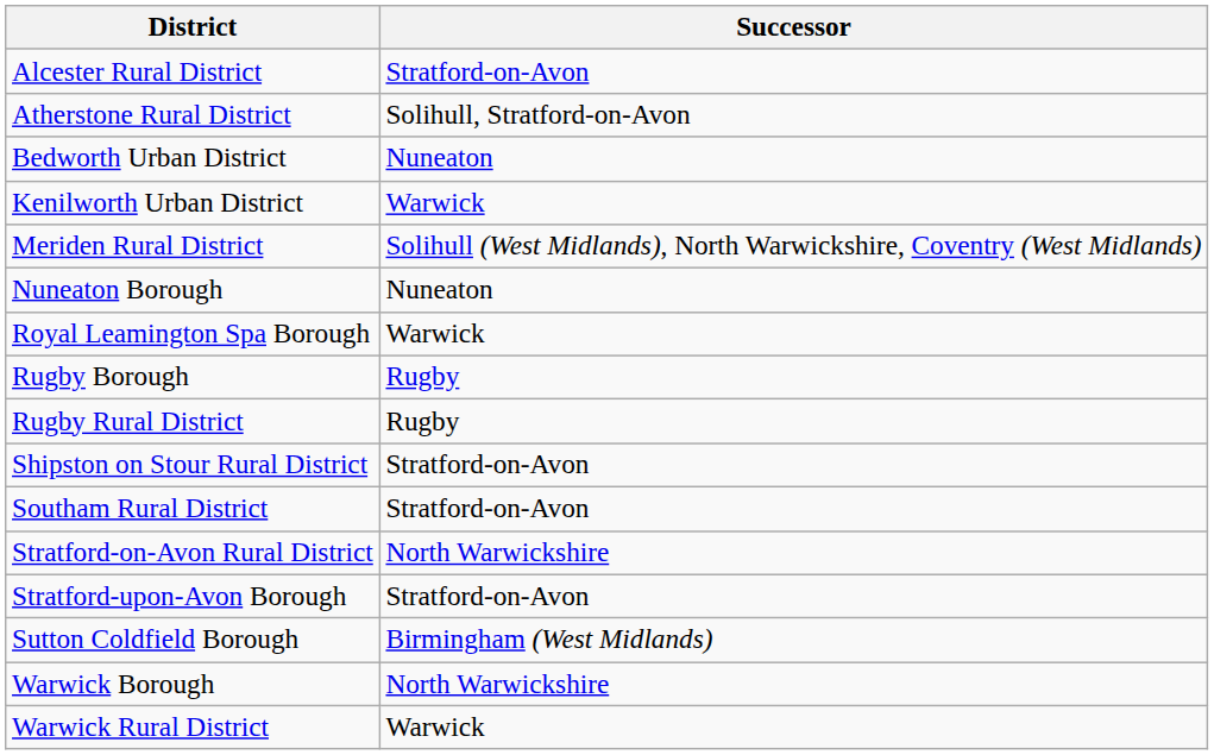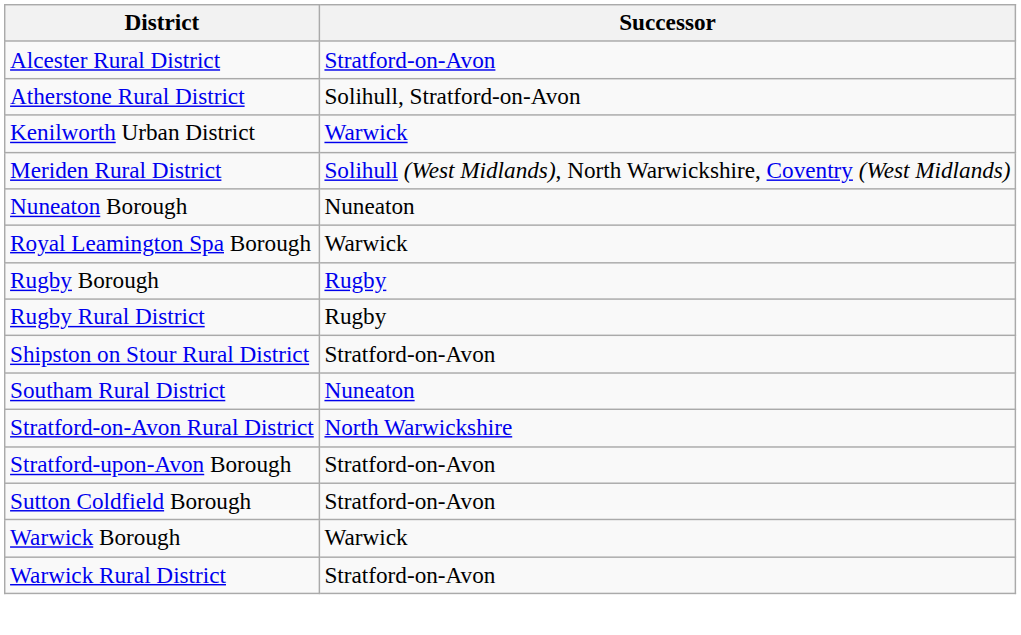- row: Bedworth Urban District | Nuneaton
Southam Rural District | Successor: Stratford-on-Avon -> Nuneaton
Sutton Coldfield Borough | Successor: Birmingham (West Midlands) -> Stratford-on-Avon
Warwick Borough | Successor: North Warwickshire -> Warwick
Warwick Rural District | Successor: Warwick -> Stratford-on-Avon
